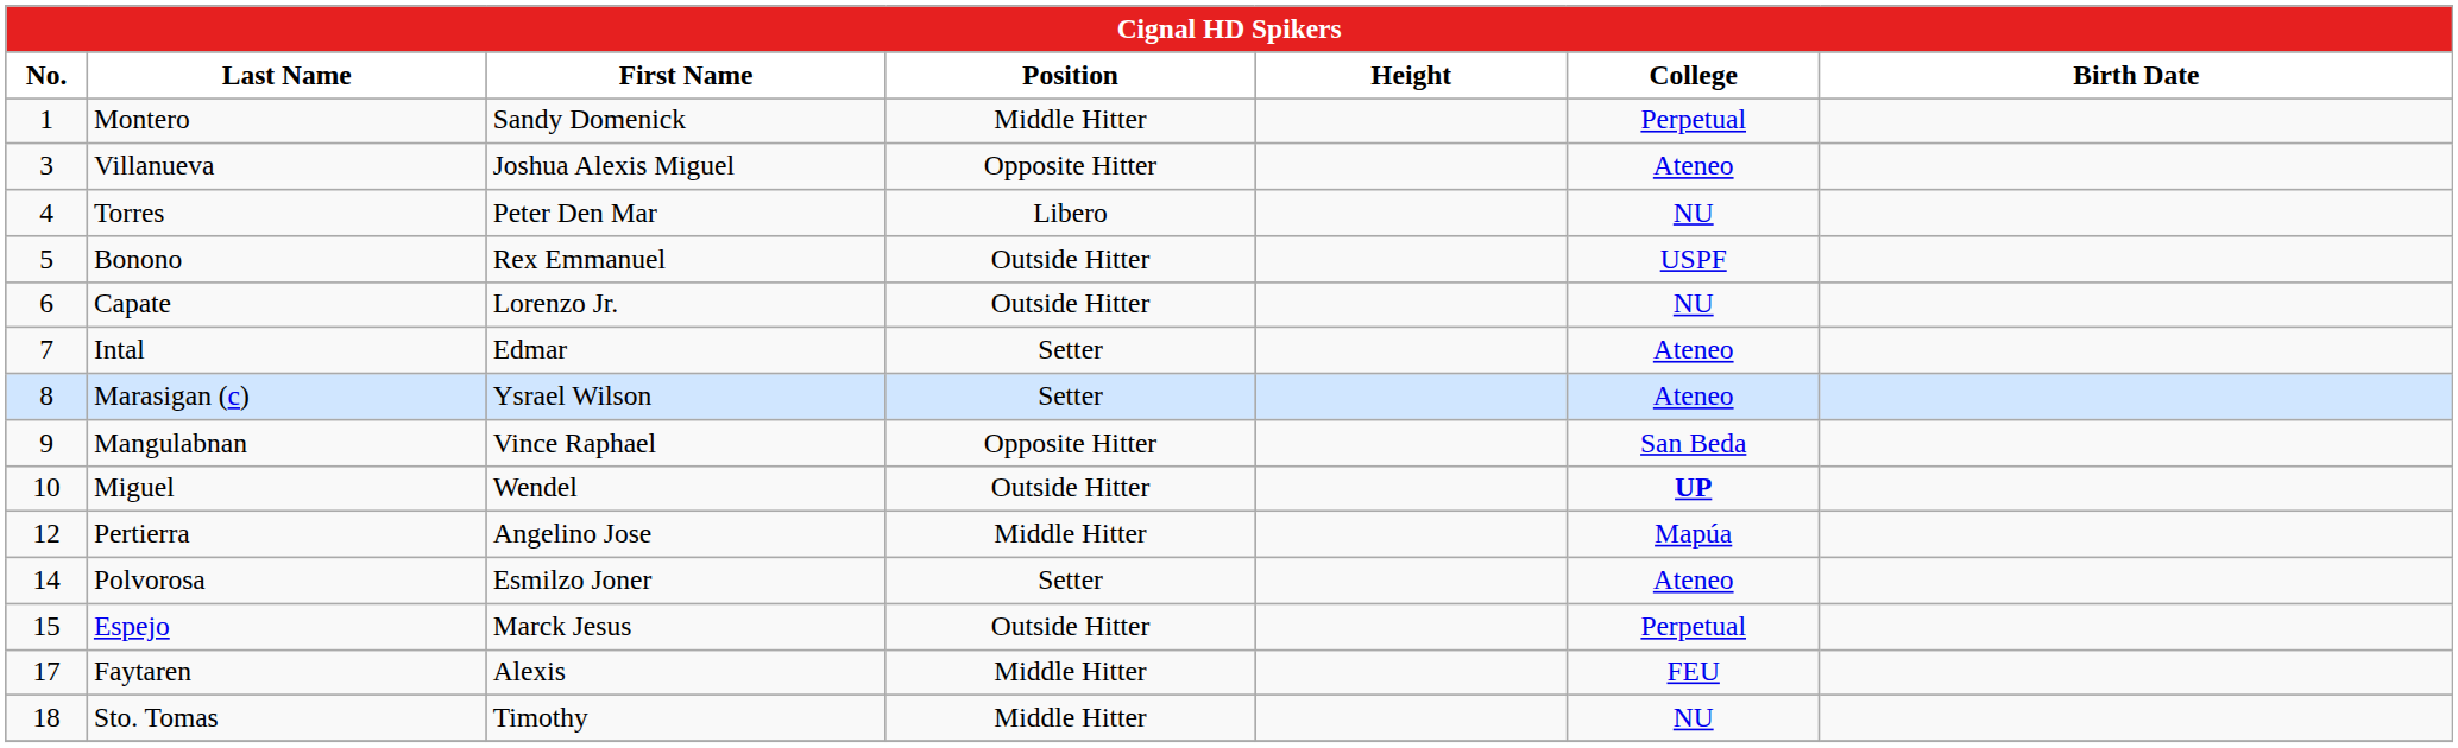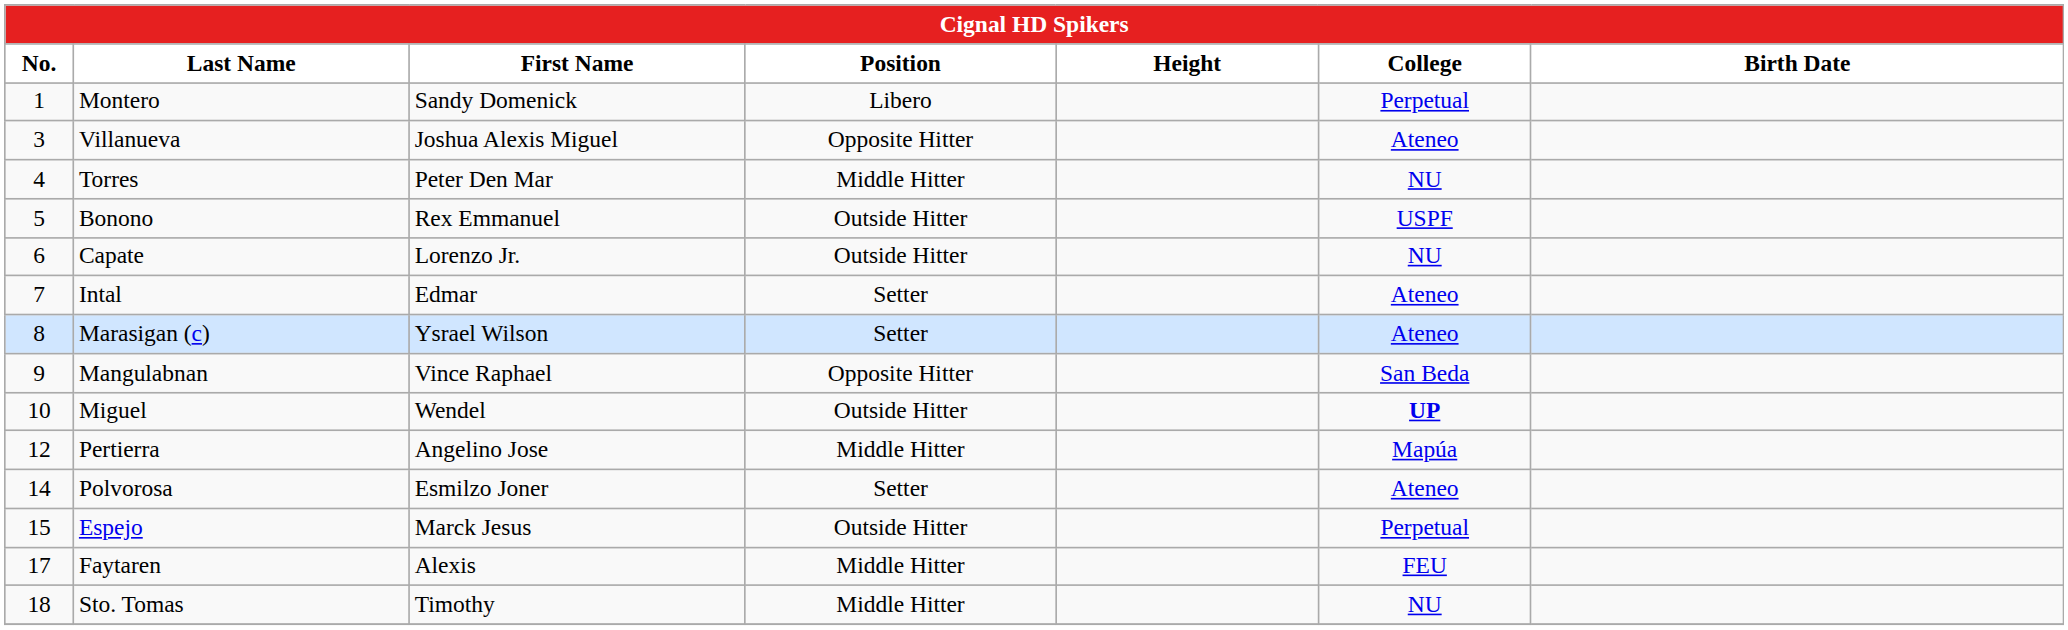Montero | Position: Middle Hitter -> Libero
Torres | Position: Libero -> Middle Hitter
